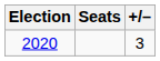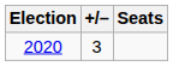columns swapped: Seats <-> +/–
